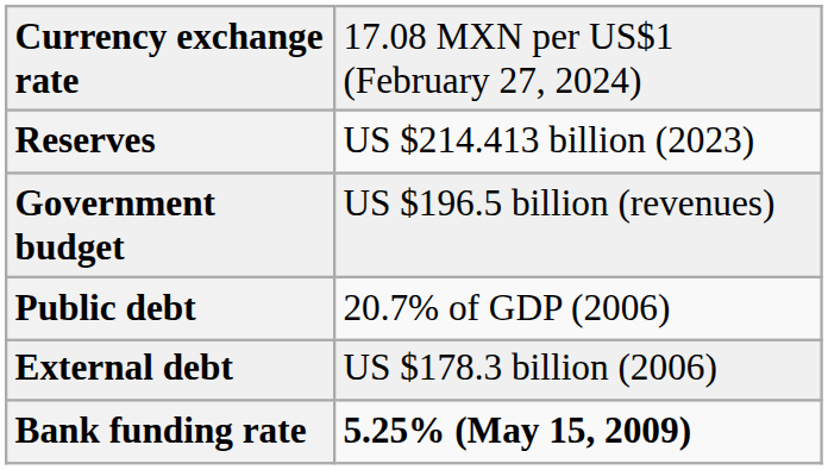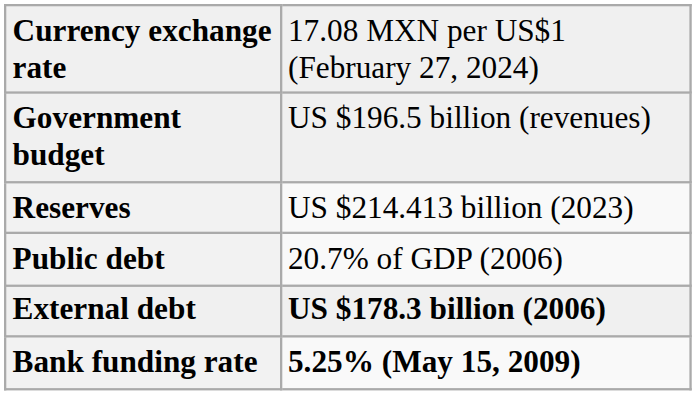rows swapped: Reserves <-> Government budget
External debt | column 2: normal -> bold
